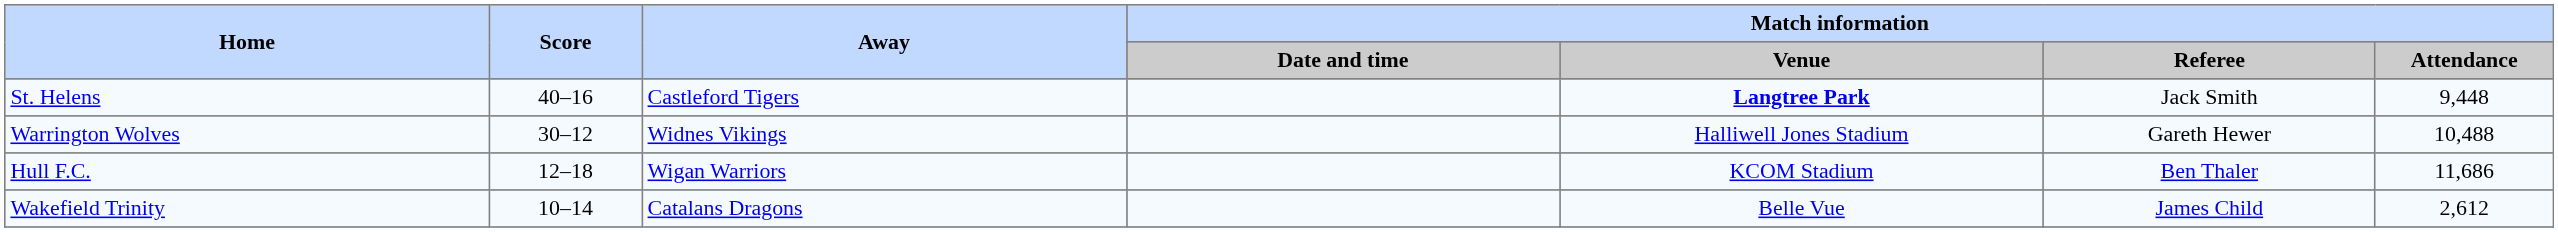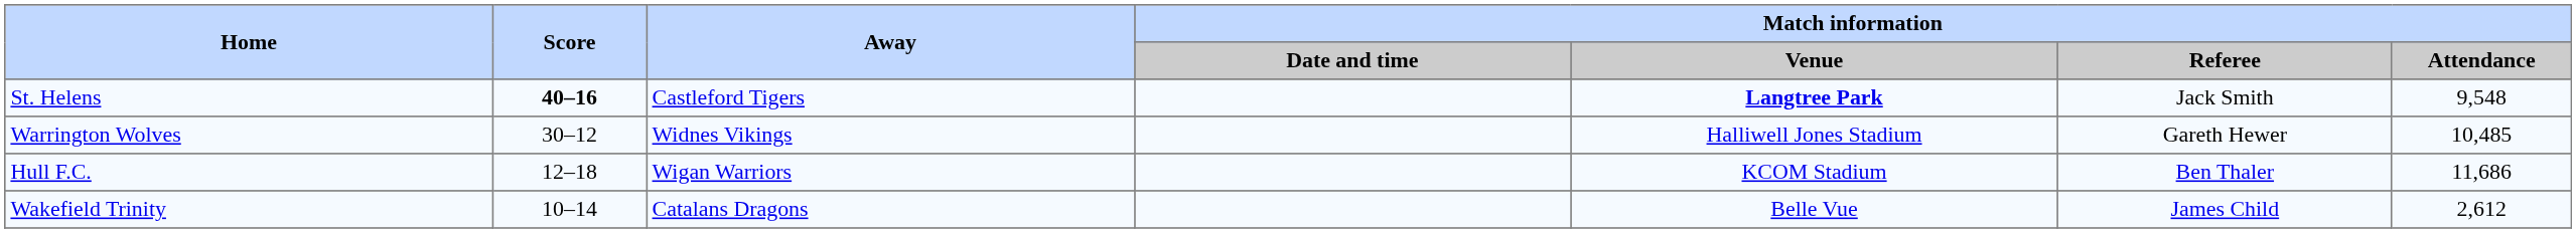St. Helens | Score: normal -> bold
St. Helens | Match information / Attendance: 9,448 -> 9,548
Warrington Wolves | Match information / Attendance: 10,488 -> 10,485
